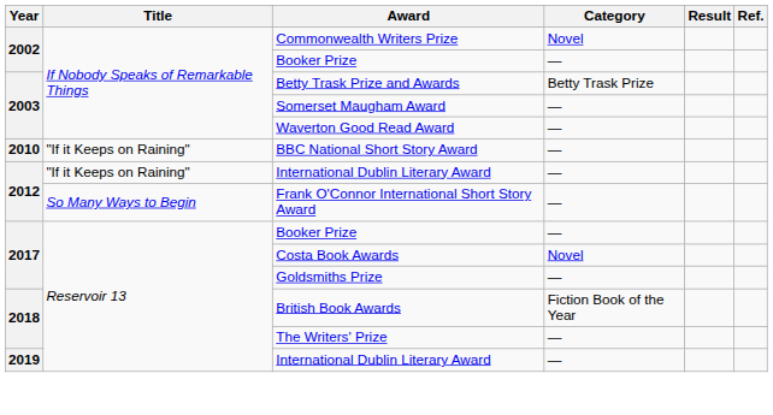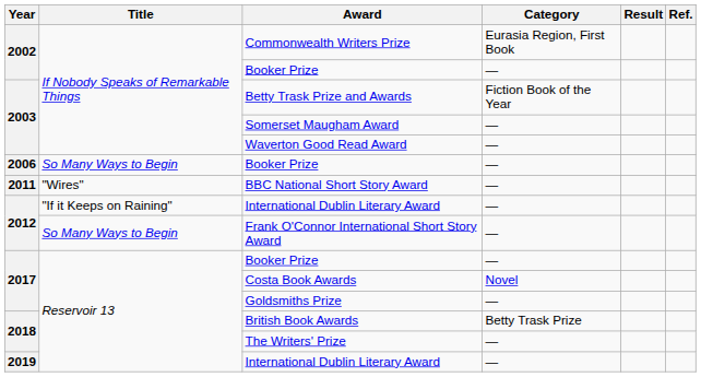Commonwealth Writers Prize | Category: Novel -> Eurasia Region, First Book
Betty Trask Prize and Awards | Category: Betty Trask Prize -> Fiction Book of the Year
+ row: 2006 | So Many Ways to Begin | Booker Prize | —
- row: 2010 | "If it Keeps on Raining" | BBC National Short Story Award | —
+ row: 2011 | "Wires" | BBC National Short Story Award | —
British Book Awards | Category: Fiction Book of the Year -> Betty Trask Prize
